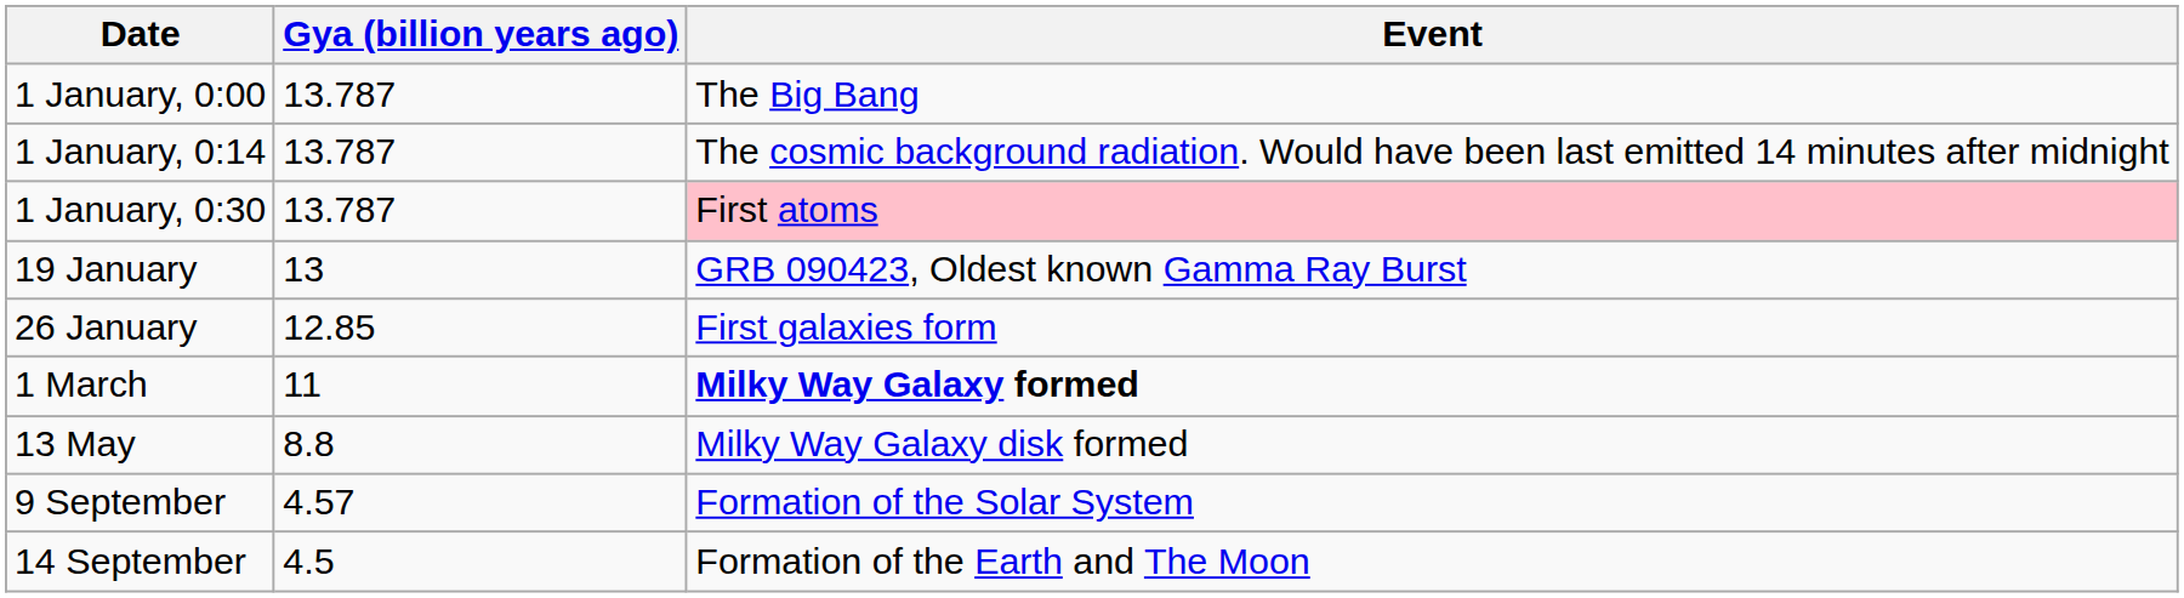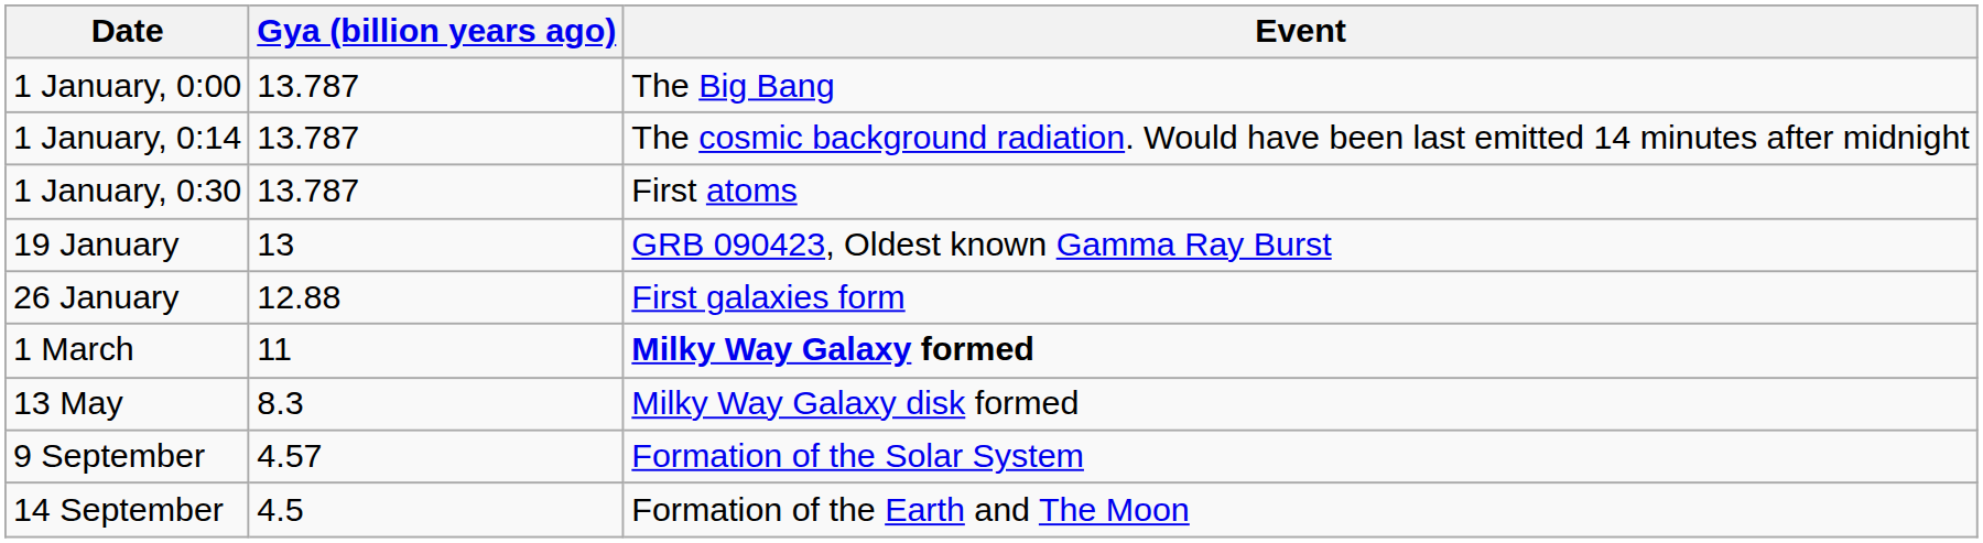1 January, 0:30 | Event: pink background -> no background
26 January | Gya (billion years ago): 12.85 -> 12.88
13 May | Gya (billion years ago): 8.8 -> 8.3
